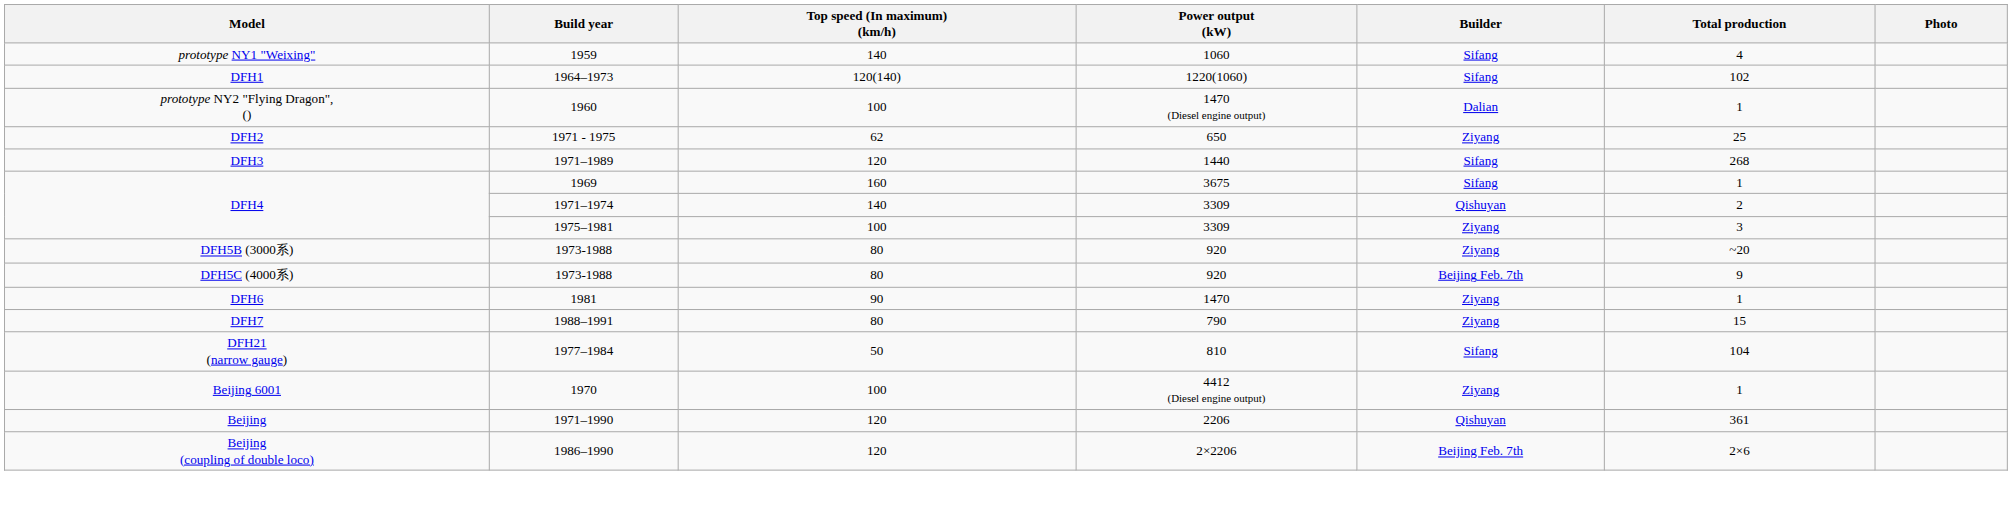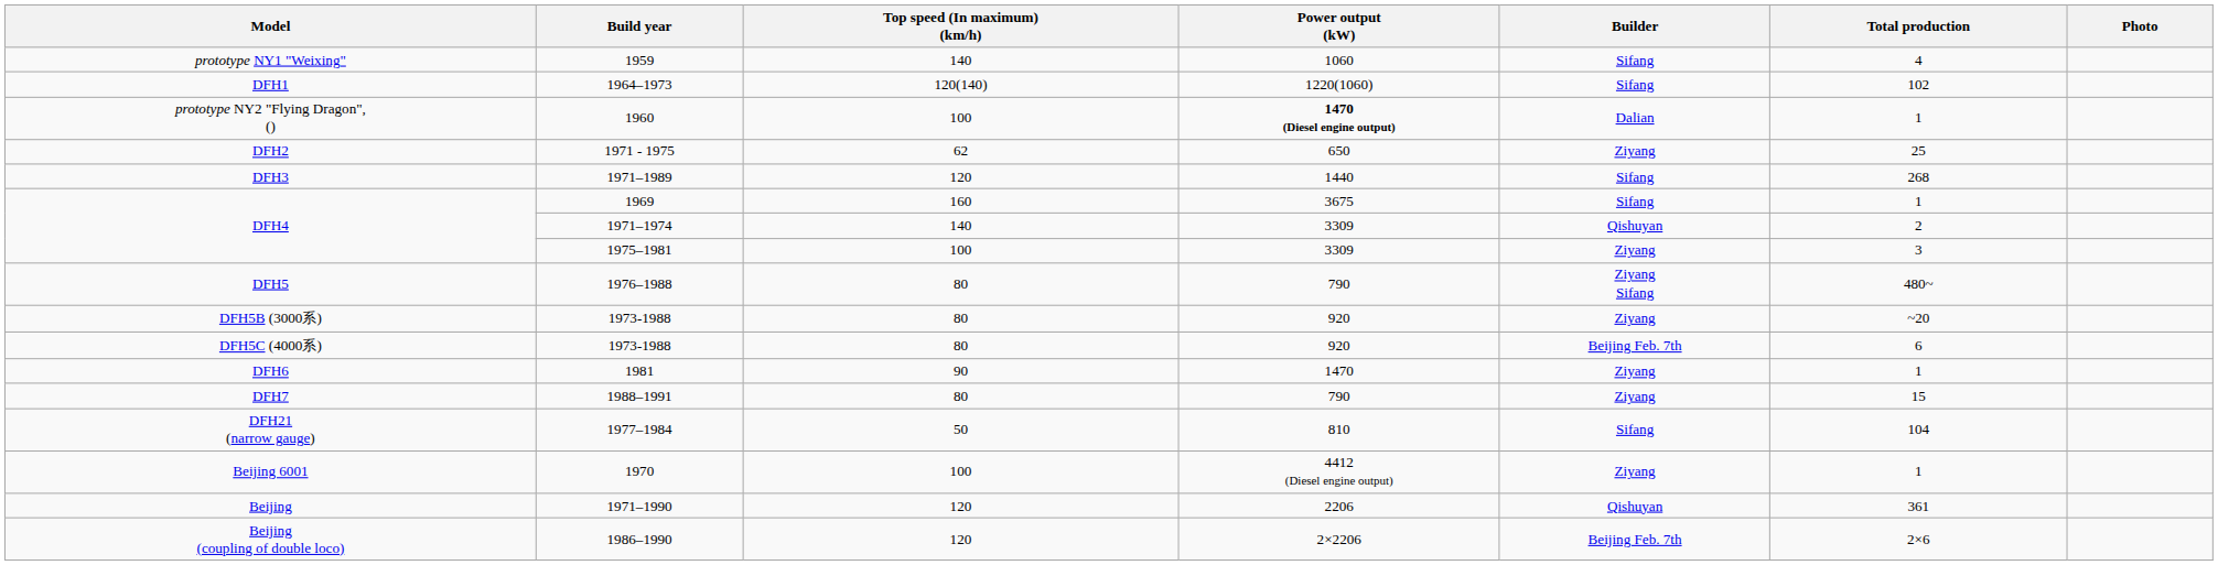1960 | Power output (kW): normal -> bold
+ row: DFH5 | 1976–1988 | 80 | 790 | Ziyang Sifang | 480~
DFH5C (4000系) / 1973-1988 | Total production: 9 -> 6
